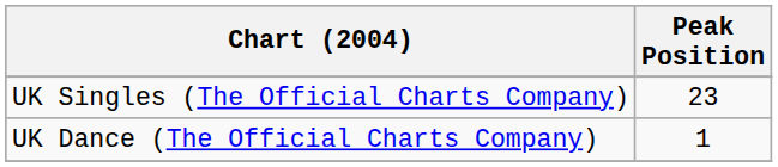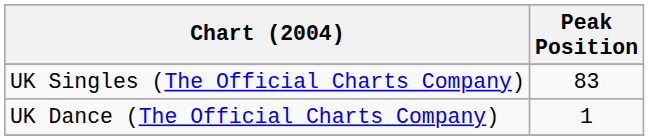UK Singles (The Official Charts Company) | Peak Position: 23 -> 83
